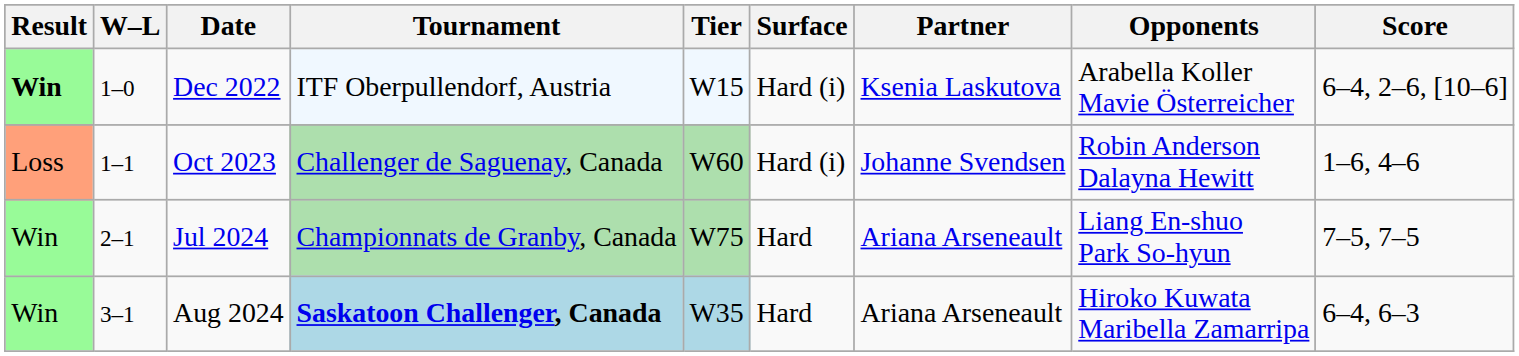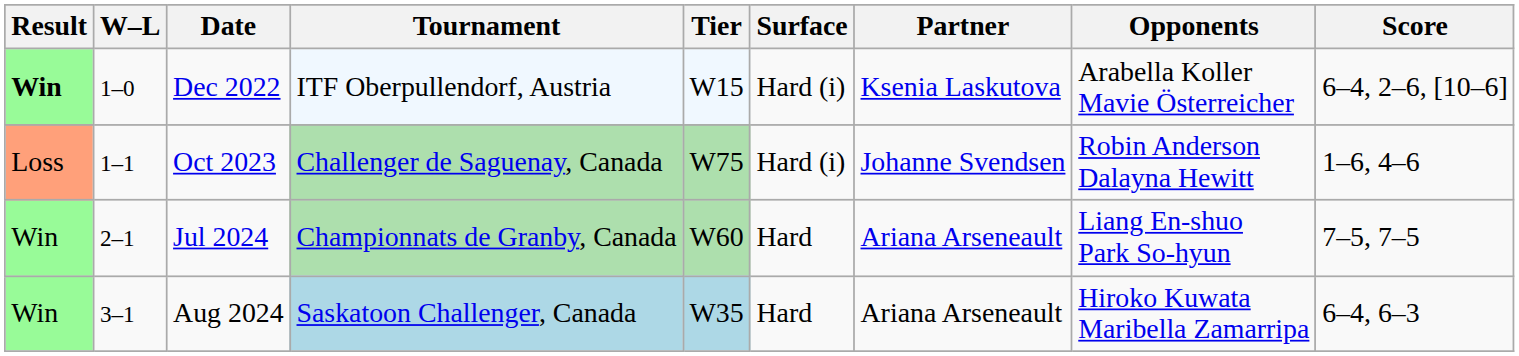Oct 2023 | Tier: W60 -> W75
Jul 2024 | Tier: W75 -> W60
Aug 2024 | Tournament: bold -> normal
